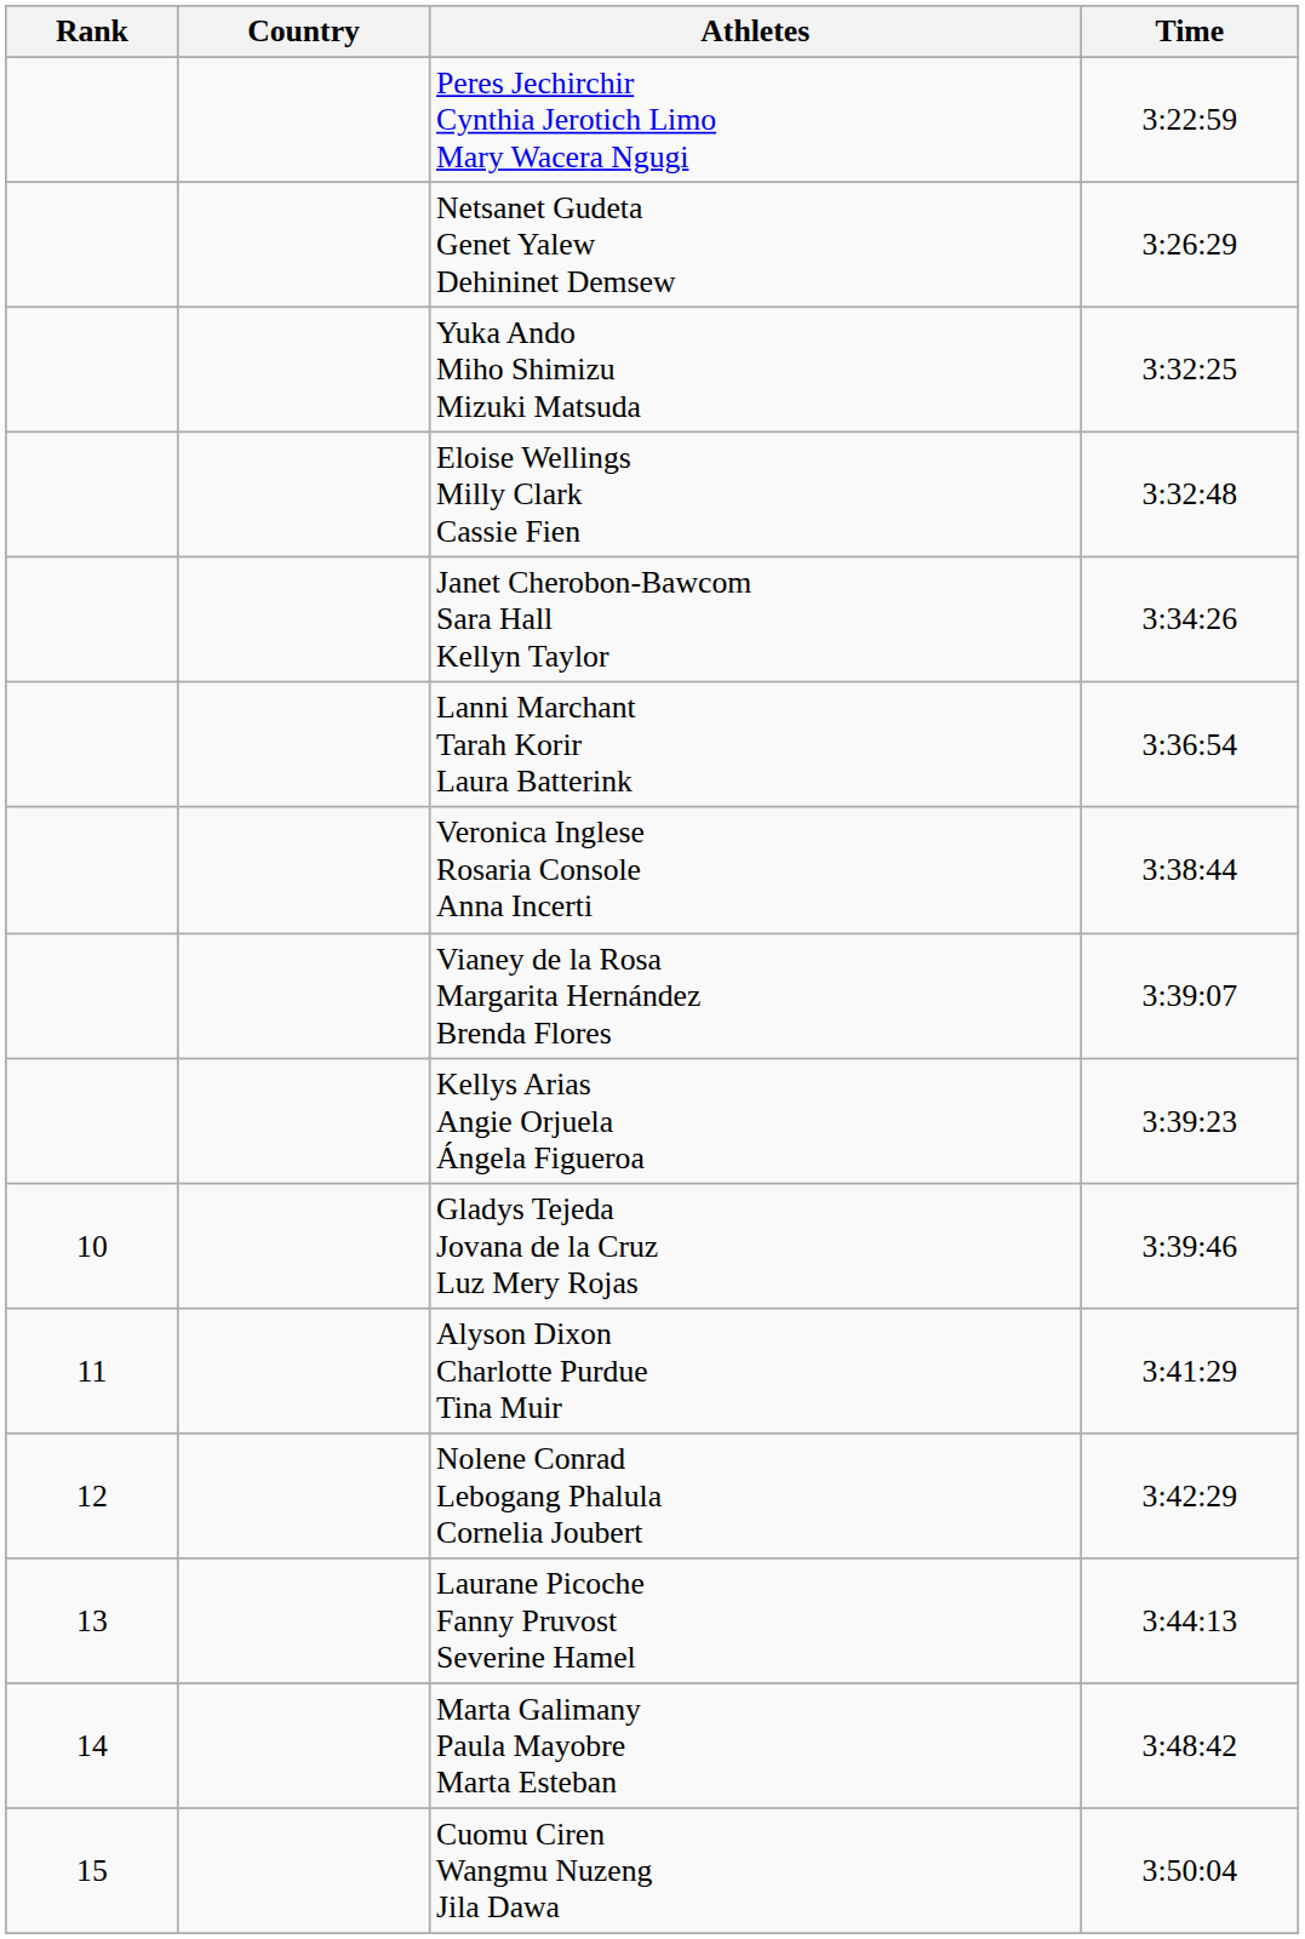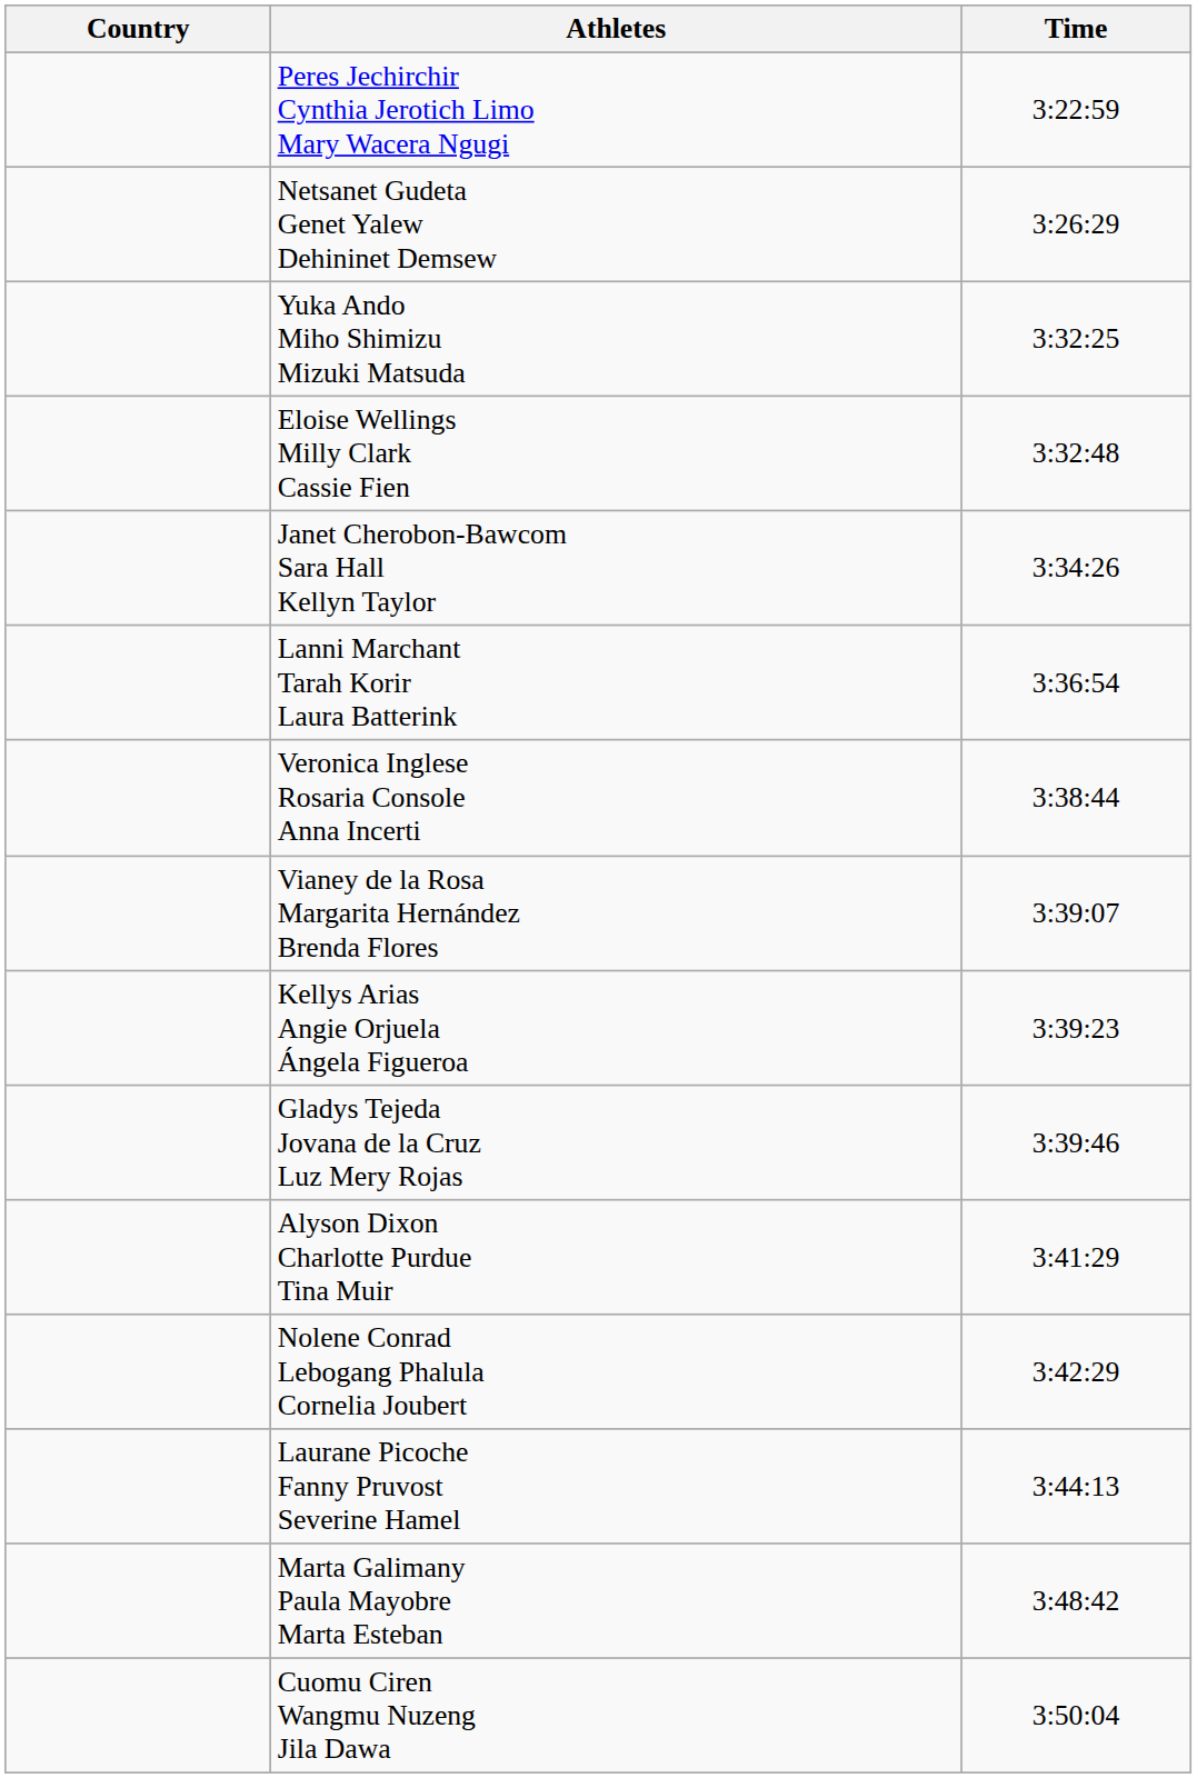- column: Rank | 10 | 11 | 12 | 13 | 14 | 15
